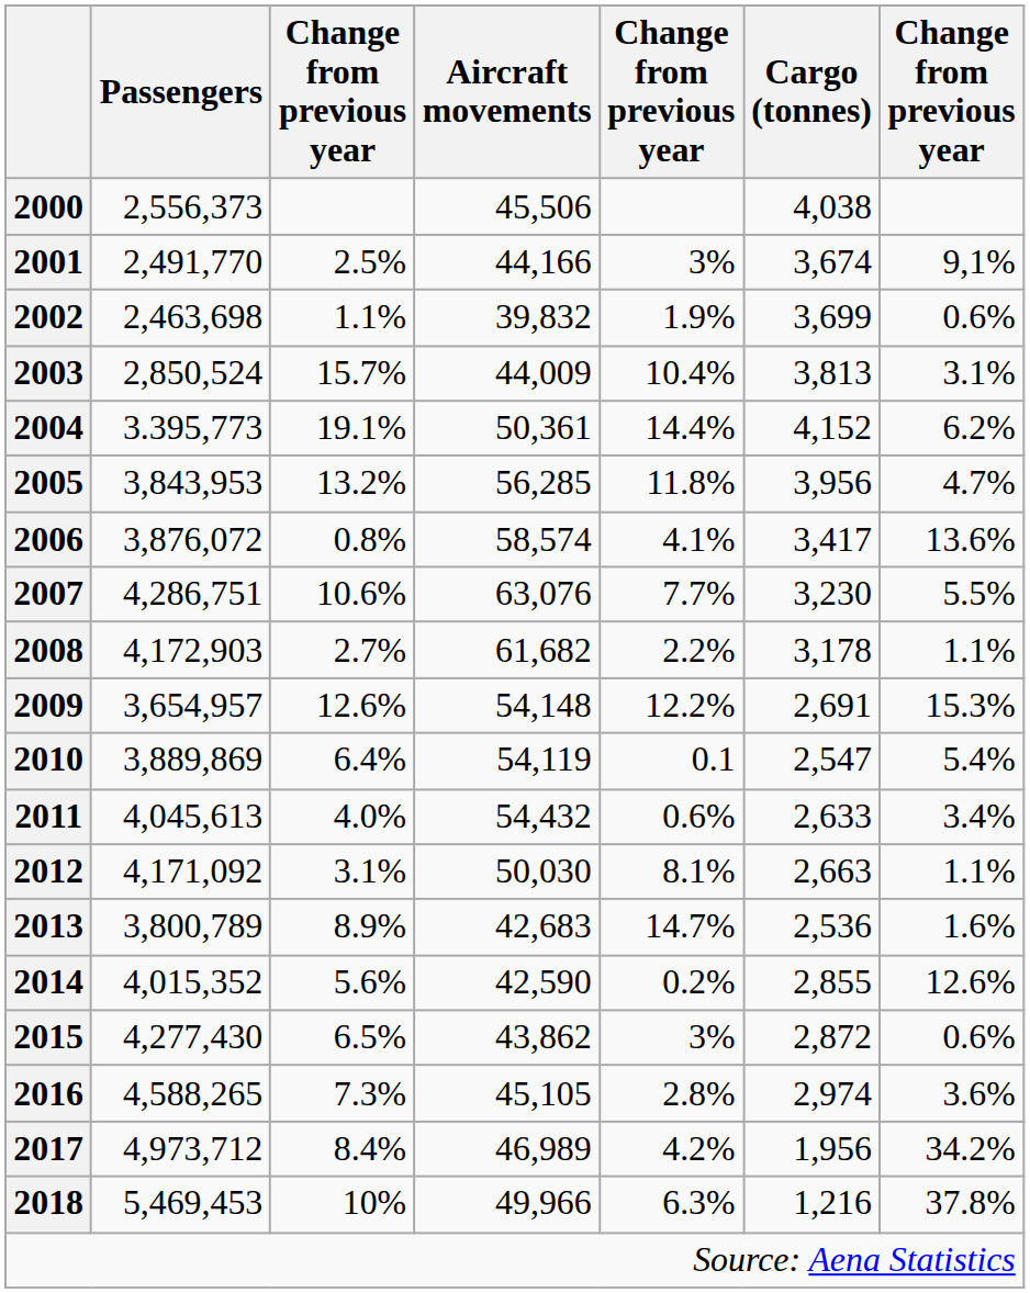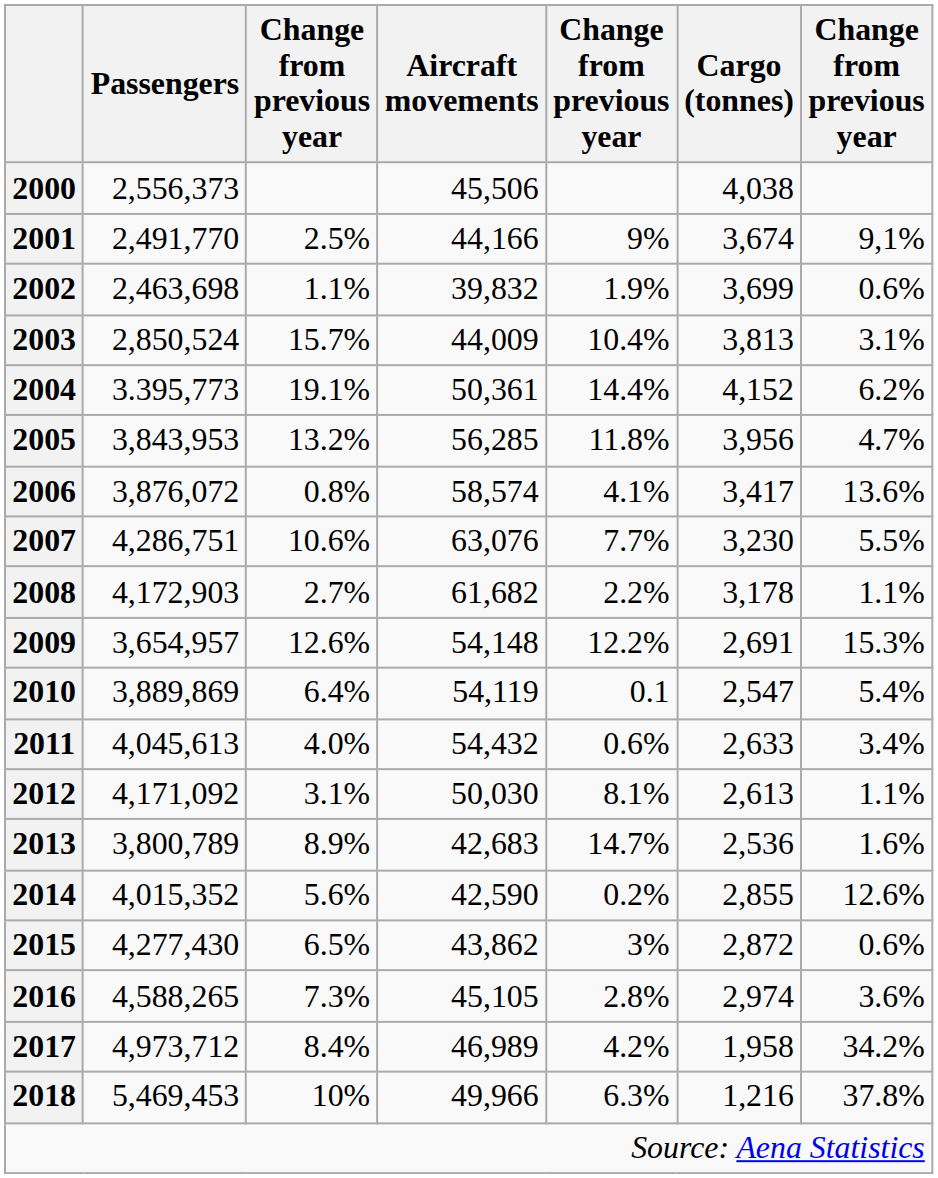2001 | column 5: 3% -> 9%
2012 | Cargo (tonnes): 2,663 -> 2,613
2017 | Cargo (tonnes): 1,956 -> 1,958
